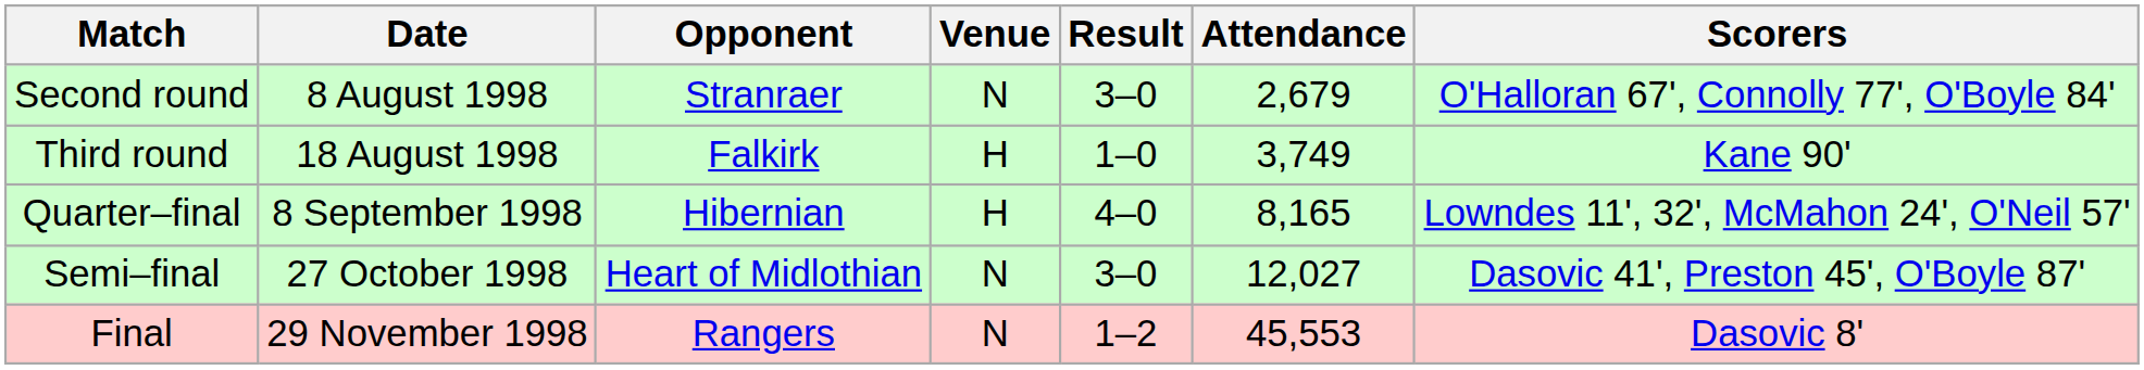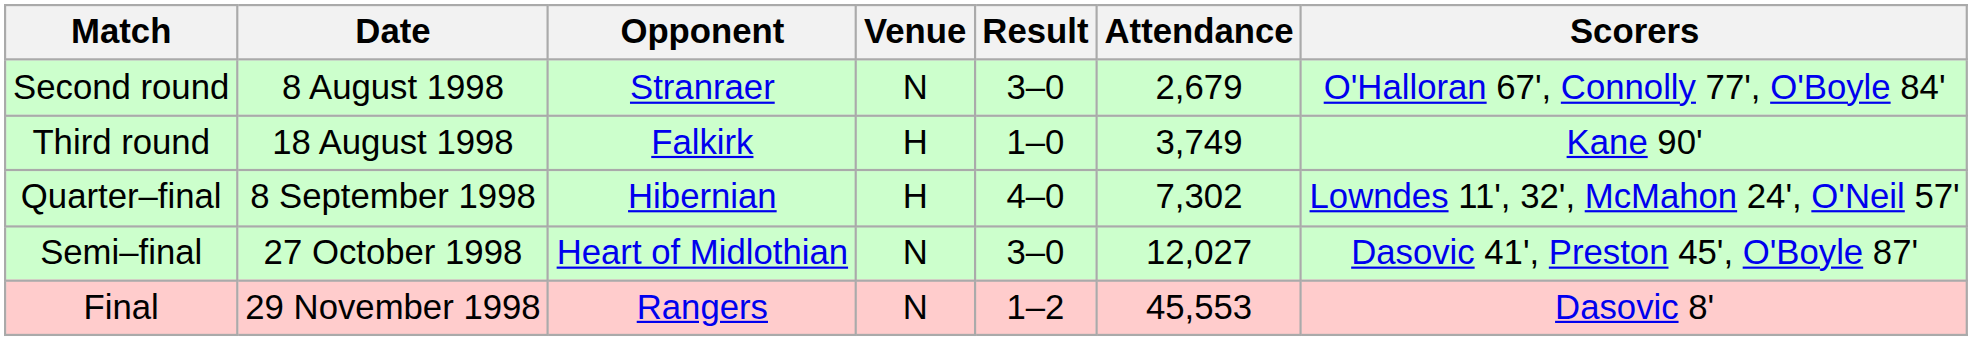Quarter–final | Attendance: 8,165 -> 7,302
